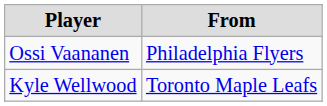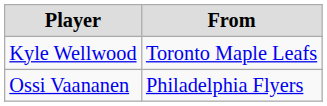rows swapped: Kyle Wellwood <-> Ossi Vaananen
